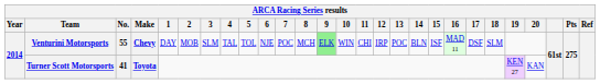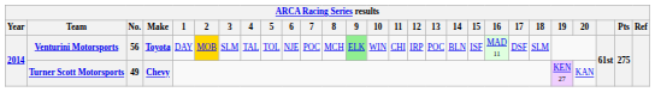Venturini Motorsports | No.: 55 -> 56
Venturini Motorsports | Make: Chevy -> Toyota
Venturini Motorsports | 2: no background -> gold background
Turner Scott Motorsports | No.: 41 -> 49
Turner Scott Motorsports | Make: Toyota -> Chevy
